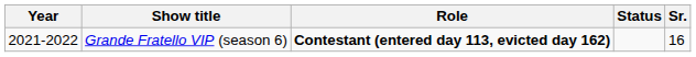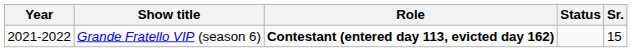Grande Fratello VIP (season 6) | Sr.: 16 -> 15
